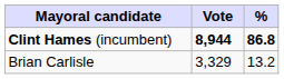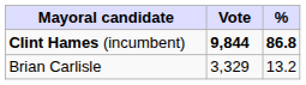Clint Hames (incumbent) | Vote: 8,944 -> 9,844
